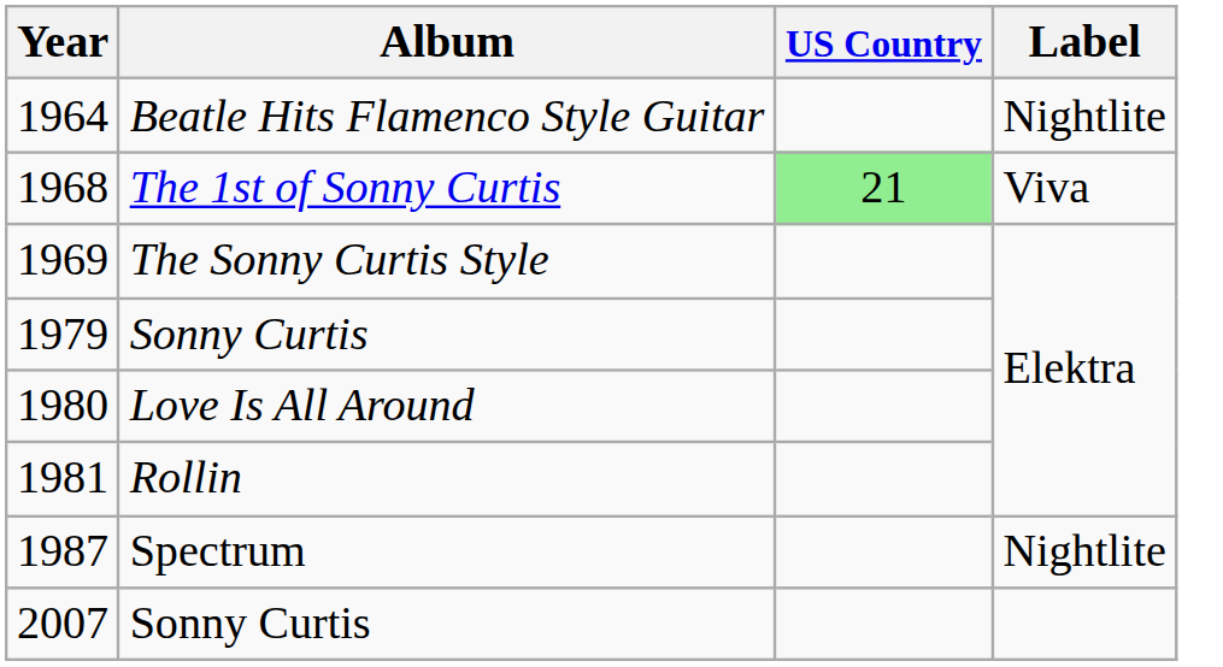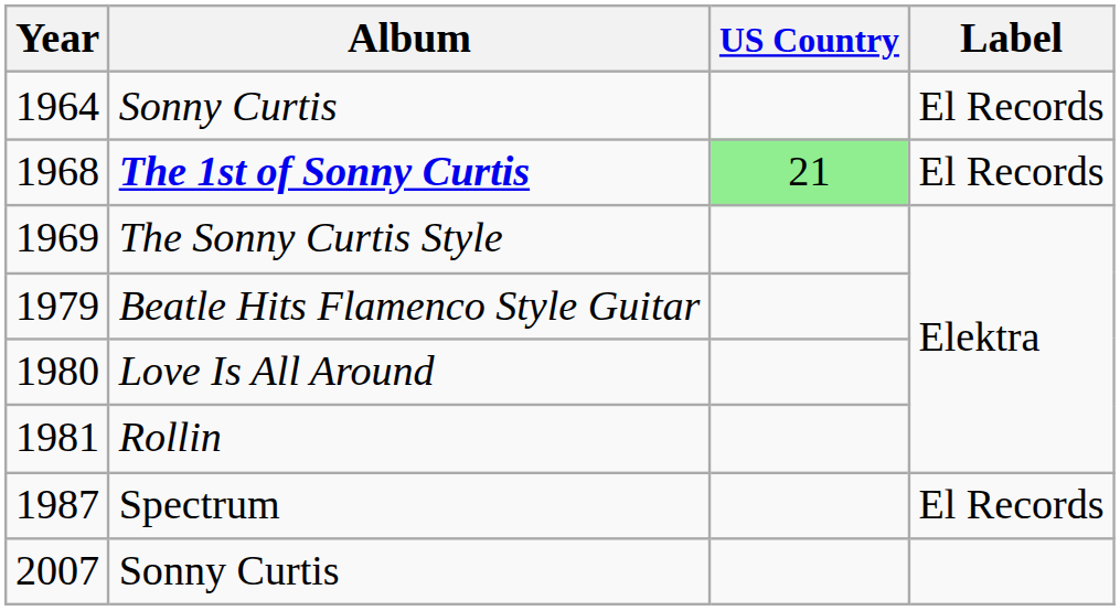1964 | Album: Beatle Hits Flamenco Style Guitar -> Sonny Curtis
1964 | Label: Nightlite -> El Records
1968 | Album: normal -> bold
1968 | Label: Viva -> El Records
1979 | Album: Sonny Curtis -> Beatle Hits Flamenco Style Guitar
1987 | Label: Nightlite -> El Records
